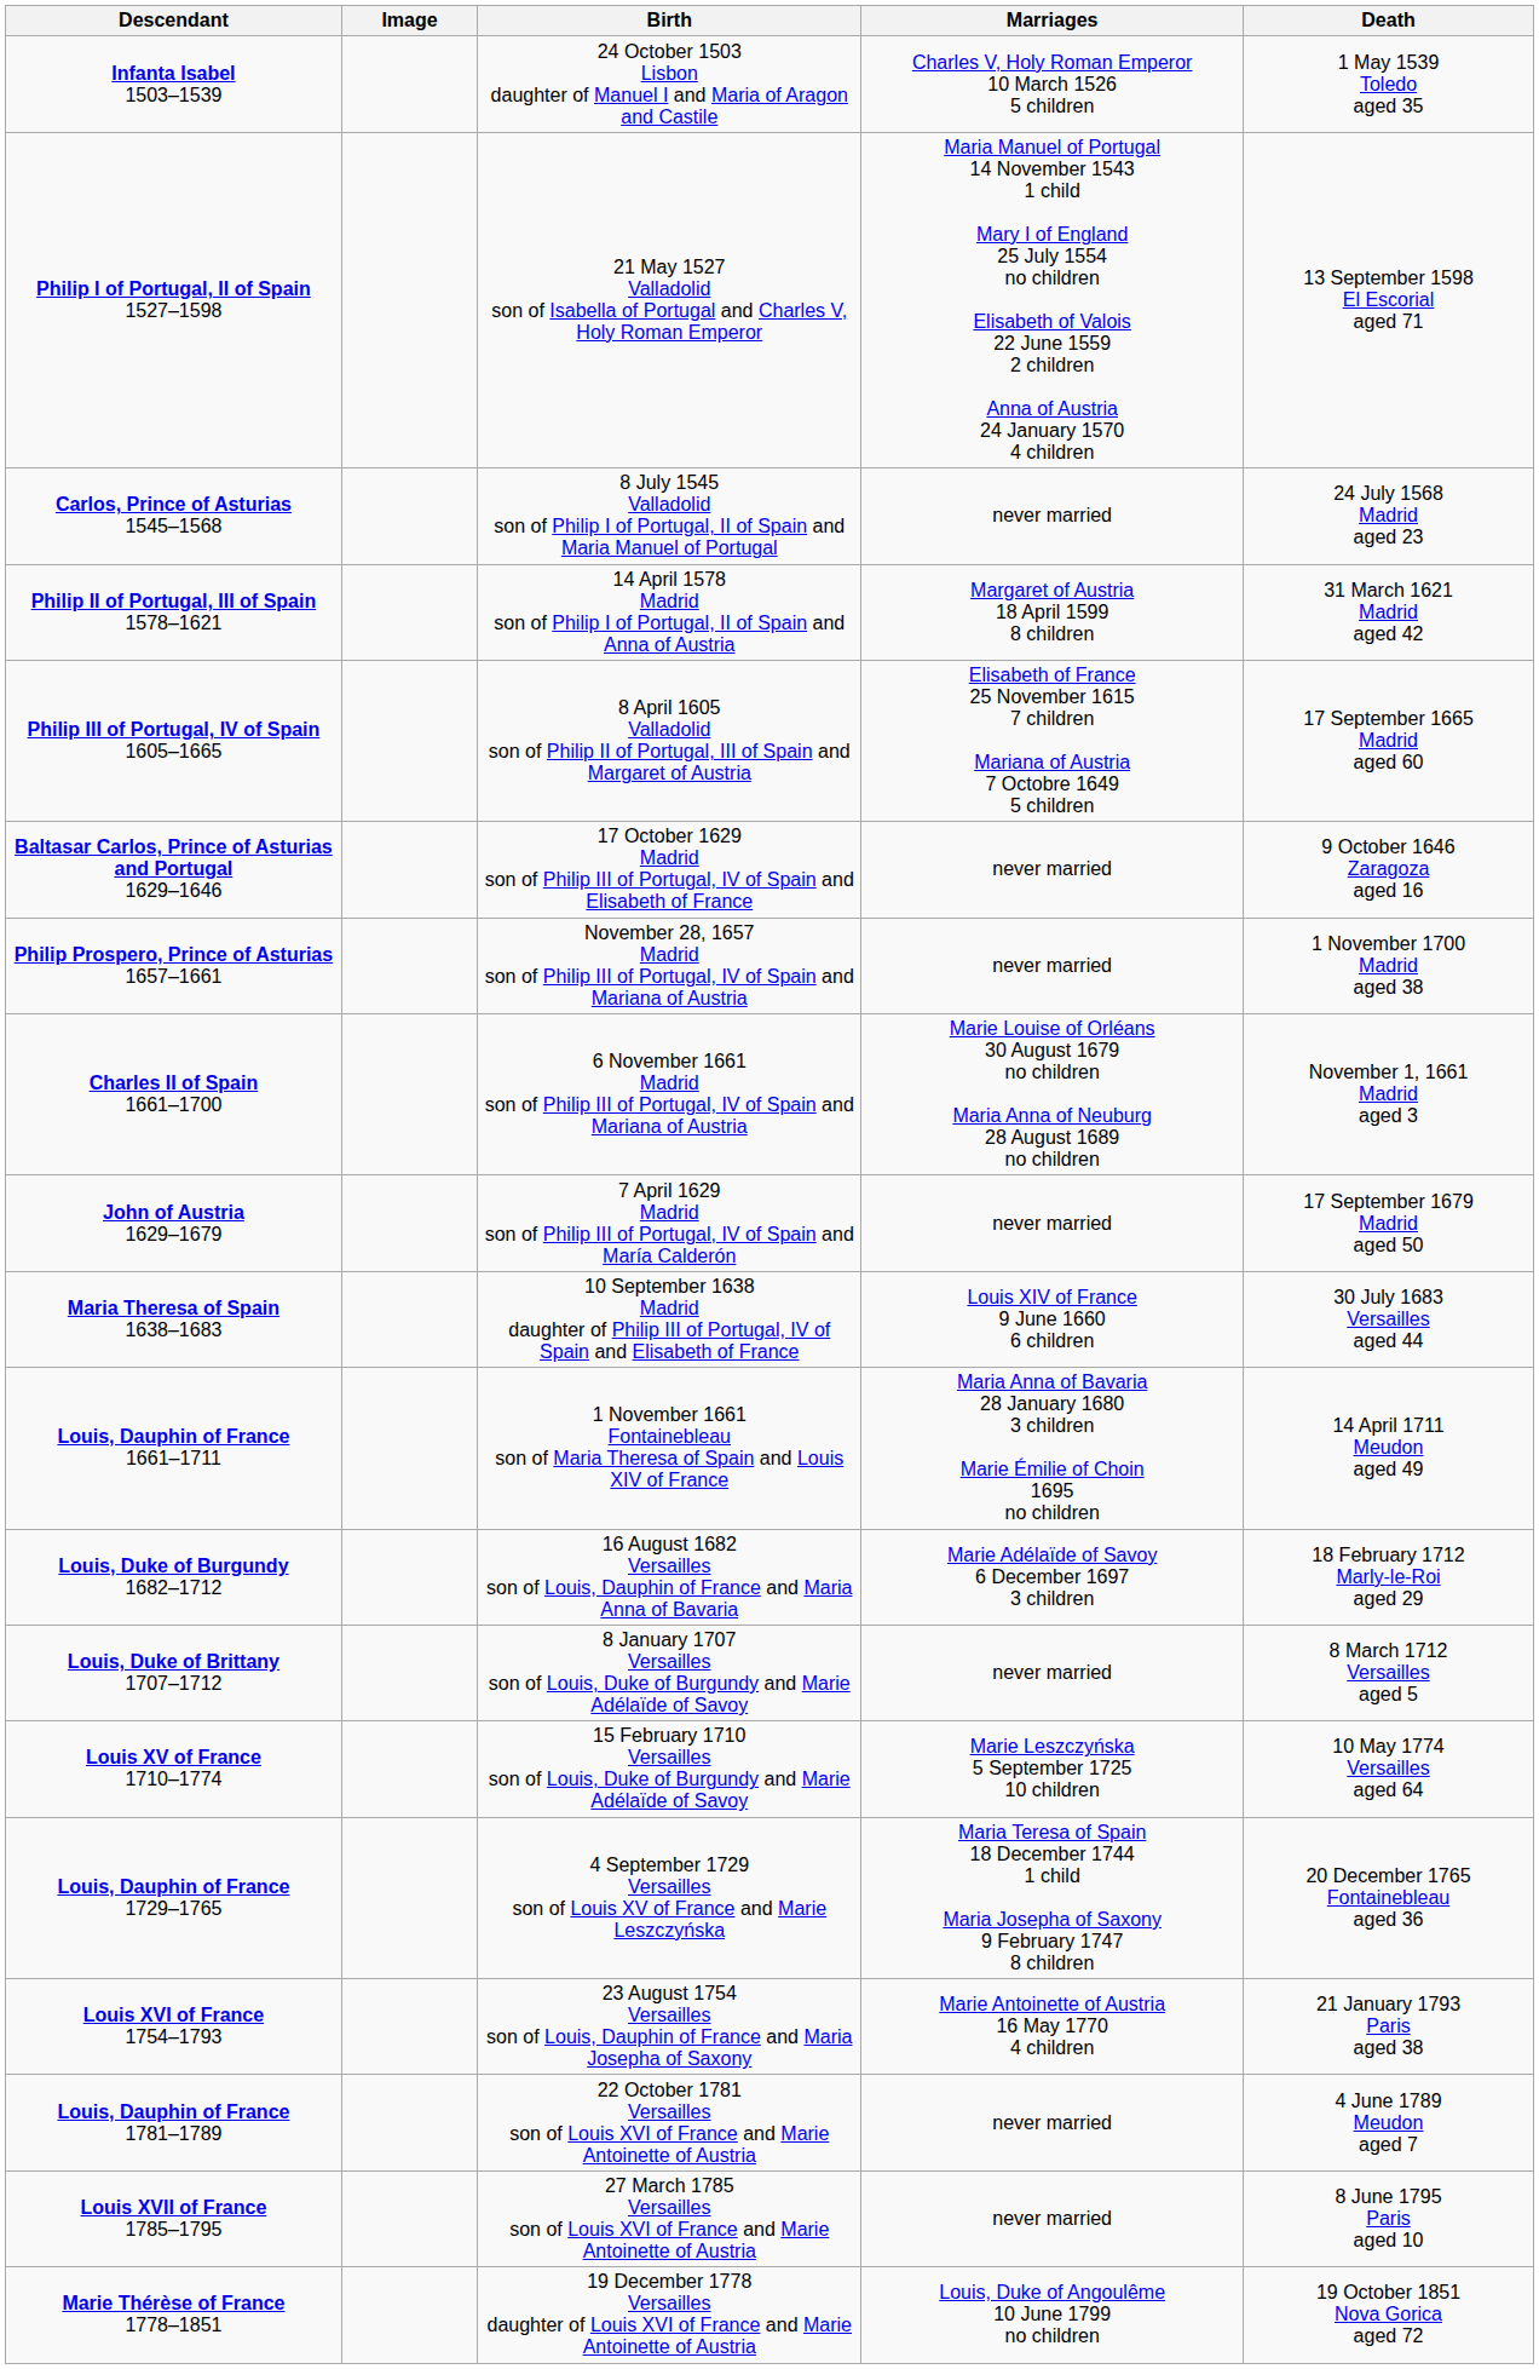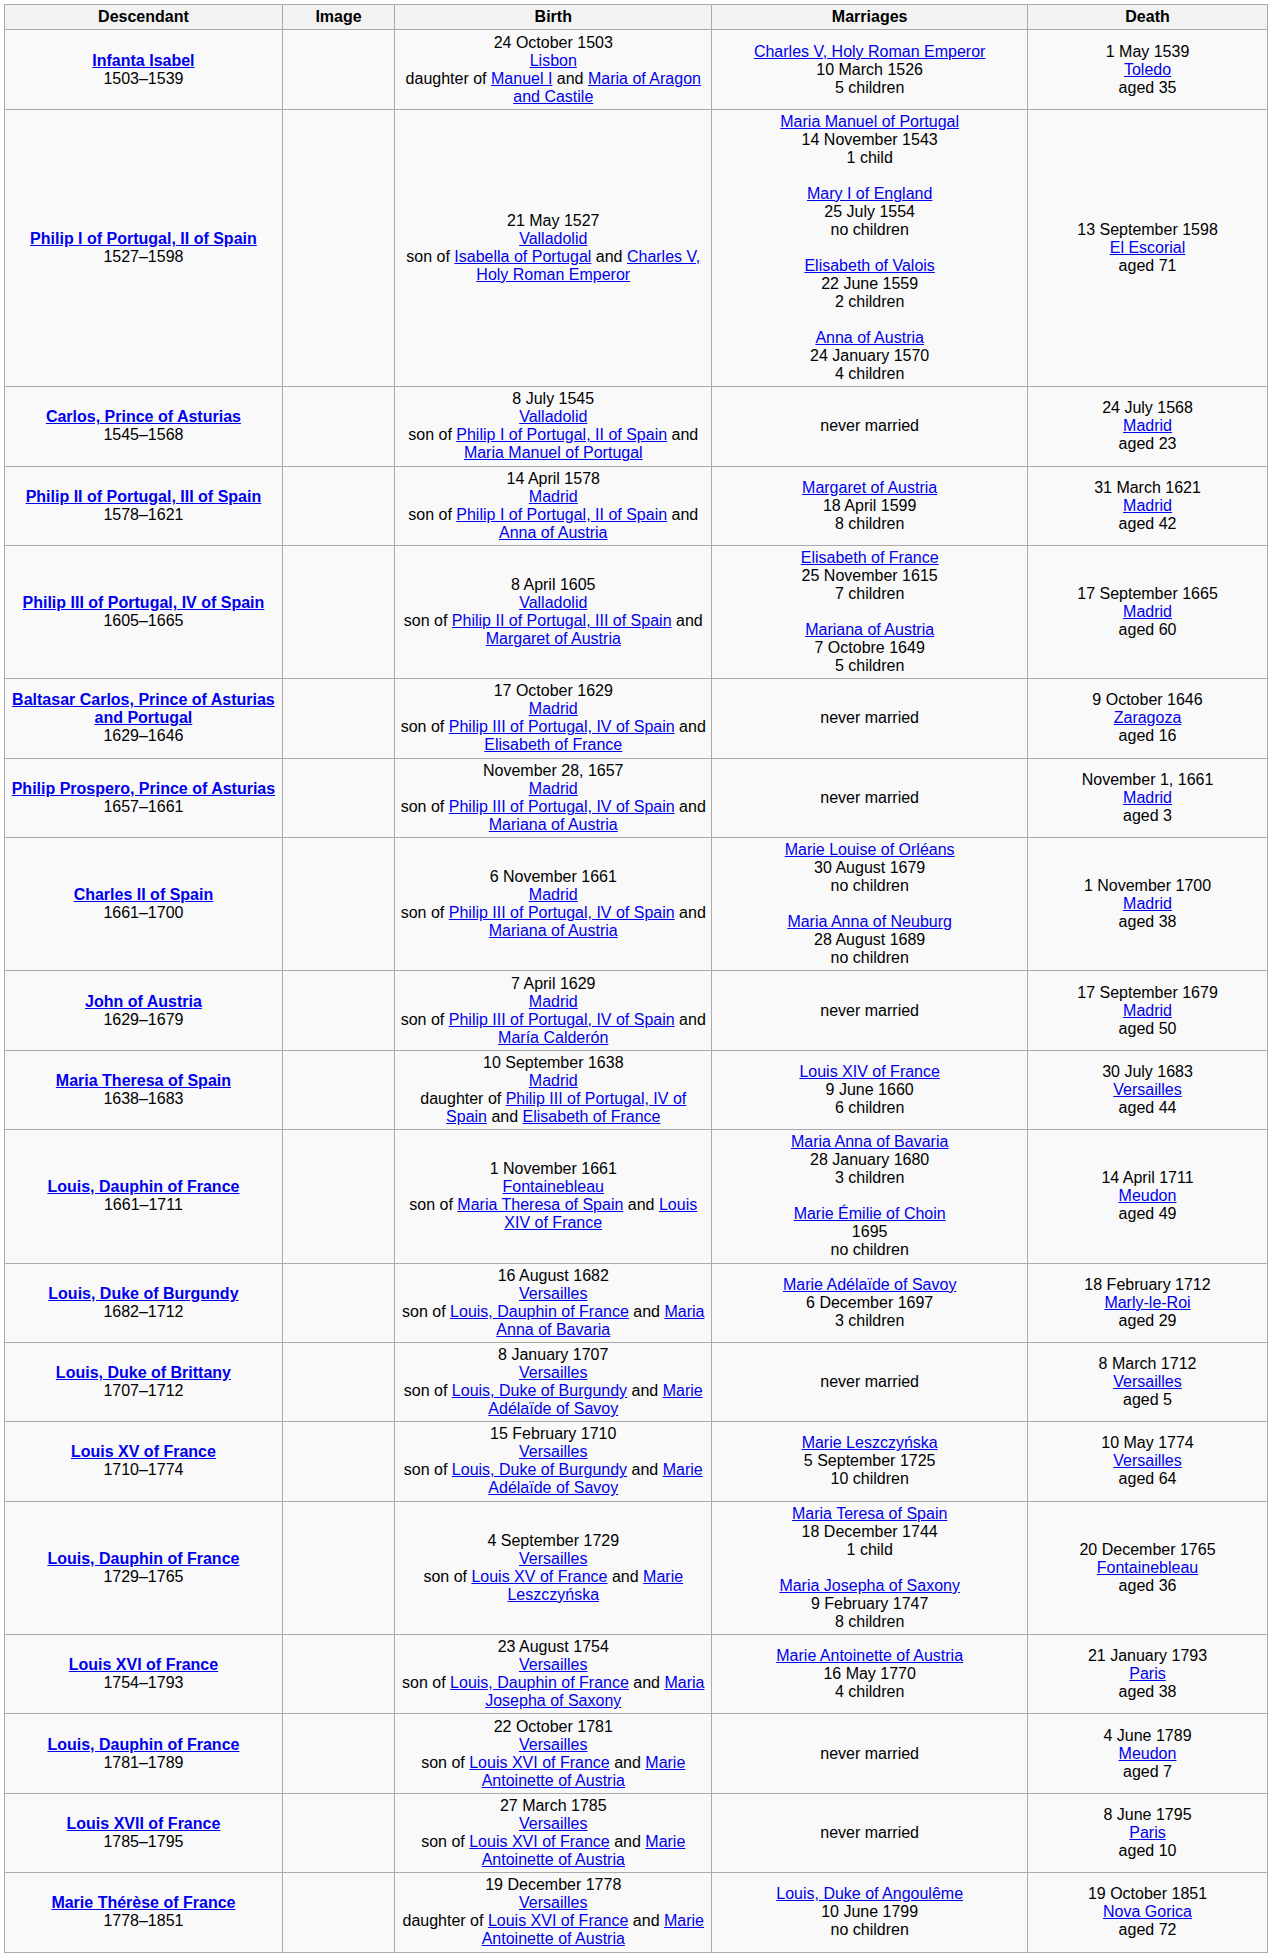Philip Prospero, Prince of Asturias 1657–1661 | Death: 1 November 1700 Madrid aged 38 -> November 1, 1661 Madrid aged 3
Charles II of Spain 1661–1700 | Death: November 1, 1661 Madrid aged 3 -> 1 November 1700 Madrid aged 38
